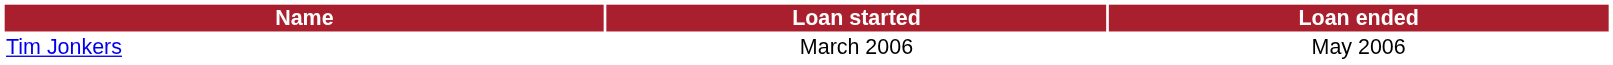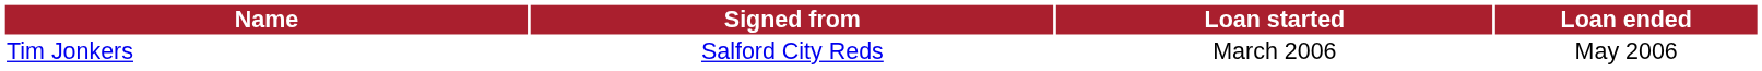+ column: Signed from | Salford City Reds
